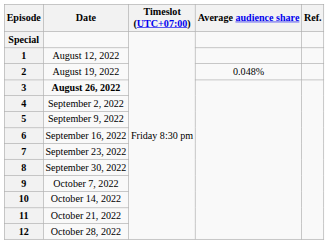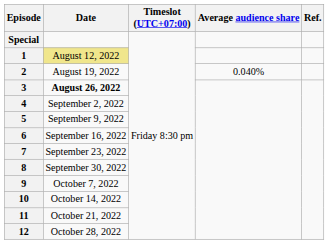1 | Date: no background -> khaki background
2 | Average audience share: 0.048% -> 0.040%
